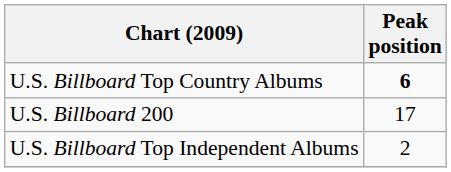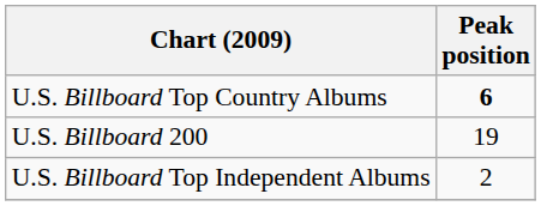U.S. Billboard 200 | Peak position: 17 -> 19
